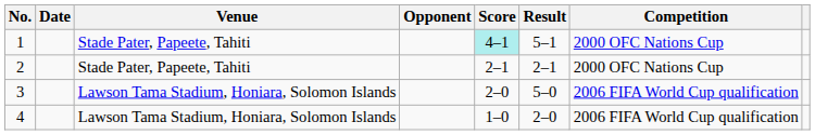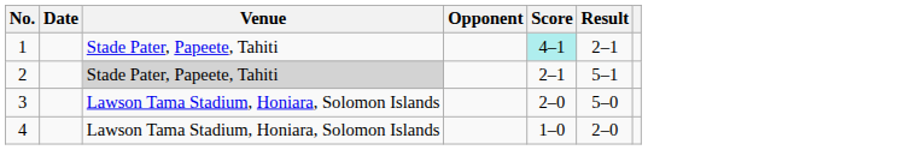- column: Competition | 2000 OFC Nations Cup | 2000 OFC Nations Cup | 2006 FIFA World Cup qualification | 2006 FIFA World Cup qualification
1 | Result: 5–1 -> 2–1
2 | Venue: no background -> lightgrey background
2 | Result: 2–1 -> 5–1
